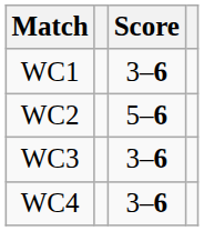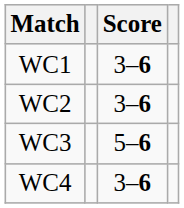WC2 | Score: 5–6 -> 3–6
WC3 | Score: 3–6 -> 5–6
